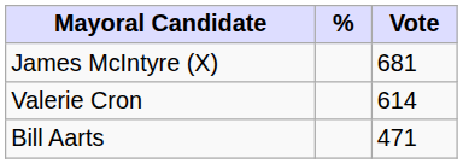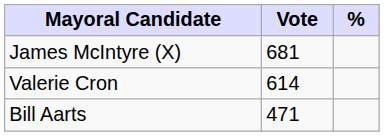columns swapped: Vote <-> %
